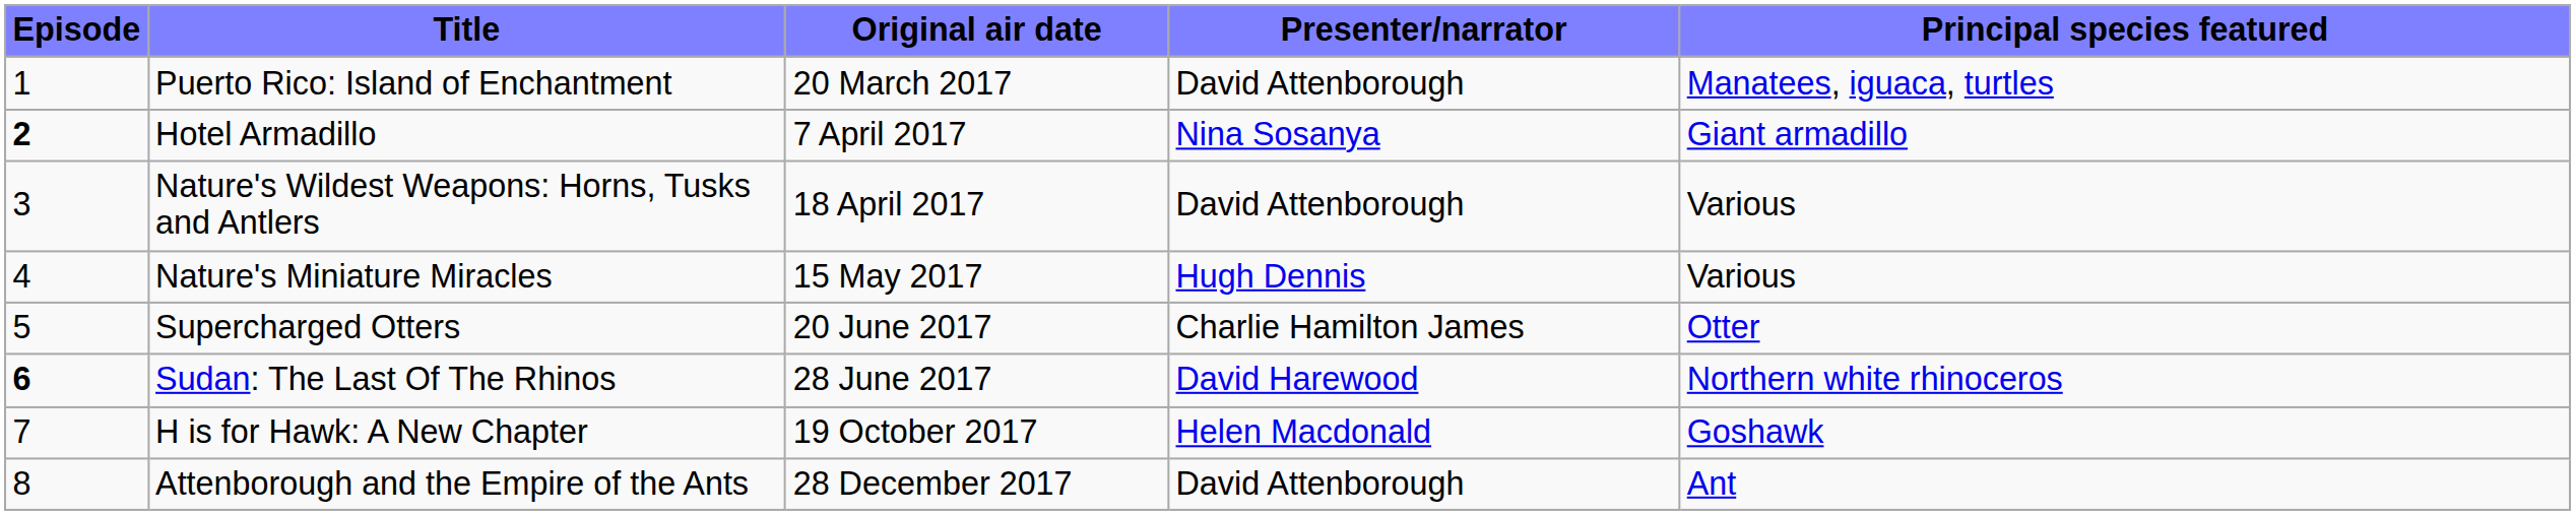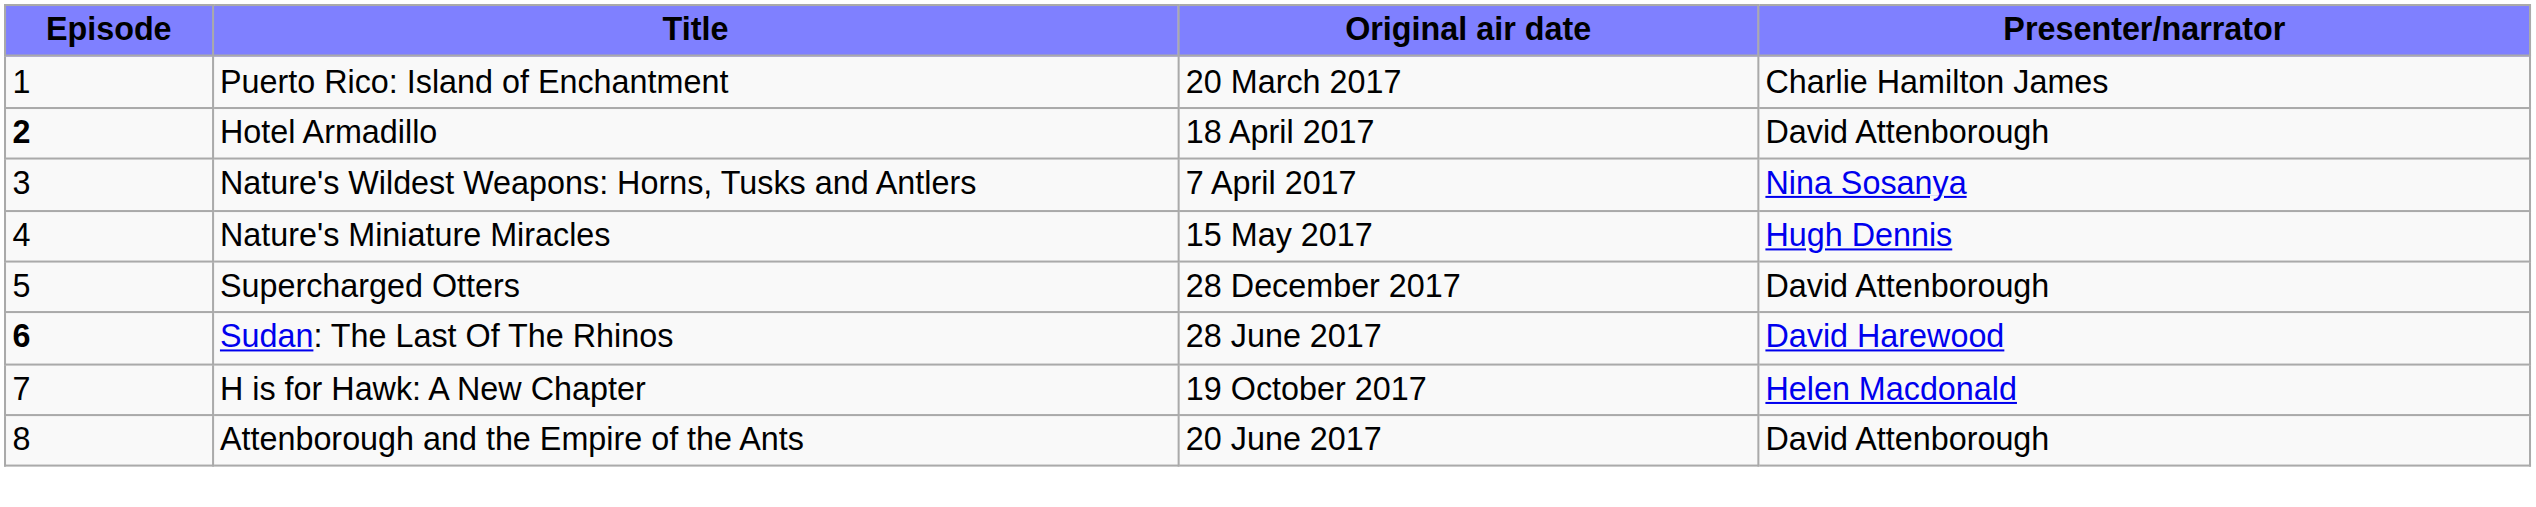- column: Principal species featured | Manatees, iguaca, turtles | Giant armadillo | Various | Various | Otter | Northern white rhinoceros | Goshawk | Ant
Puerto Rico: Island of Enchantment | Presenter/narrator: David Attenborough -> Charlie Hamilton James
Hotel Armadillo | Original air date: 7 April 2017 -> 18 April 2017
Hotel Armadillo | Presenter/narrator: Nina Sosanya -> David Attenborough
Nature's Wildest Weapons: Horns, Tusks and Antlers | Original air date: 18 April 2017 -> 7 April 2017
Nature's Wildest Weapons: Horns, Tusks and Antlers | Presenter/narrator: David Attenborough -> Nina Sosanya
Supercharged Otters | Original air date: 20 June 2017 -> 28 December 2017
Supercharged Otters | Presenter/narrator: Charlie Hamilton James -> David Attenborough
Attenborough and the Empire of the Ants | Original air date: 28 December 2017 -> 20 June 2017
